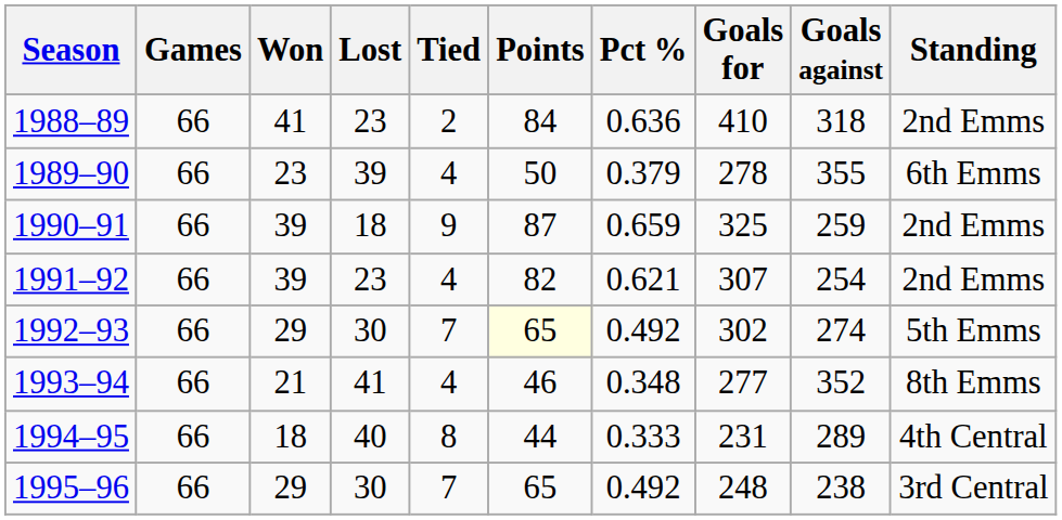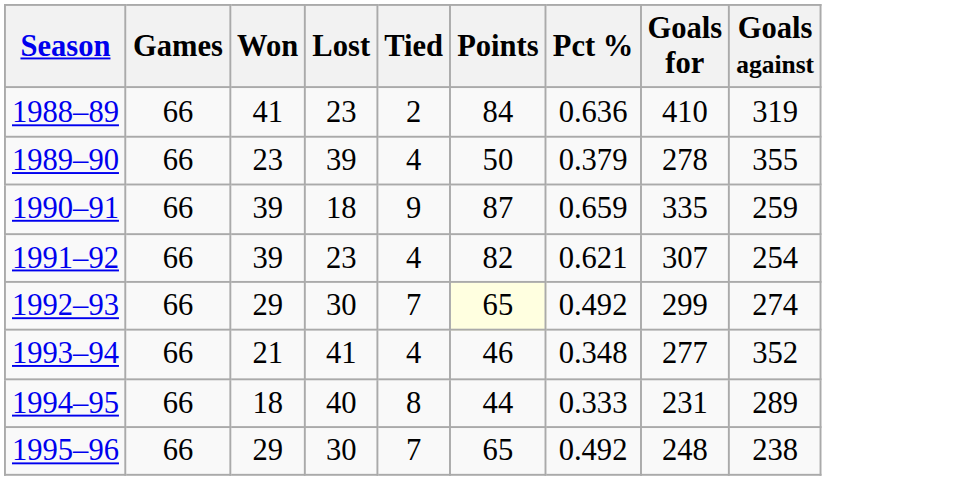- column: Standing | 2nd Emms | 6th Emms | 2nd Emms | 2nd Emms | 5th Emms | 8th Emms | 4th Central | 3rd Central
1988–89 | Goals against: 318 -> 319
1990–91 | Goals for: 325 -> 335
1992–93 | Goals for: 302 -> 299
